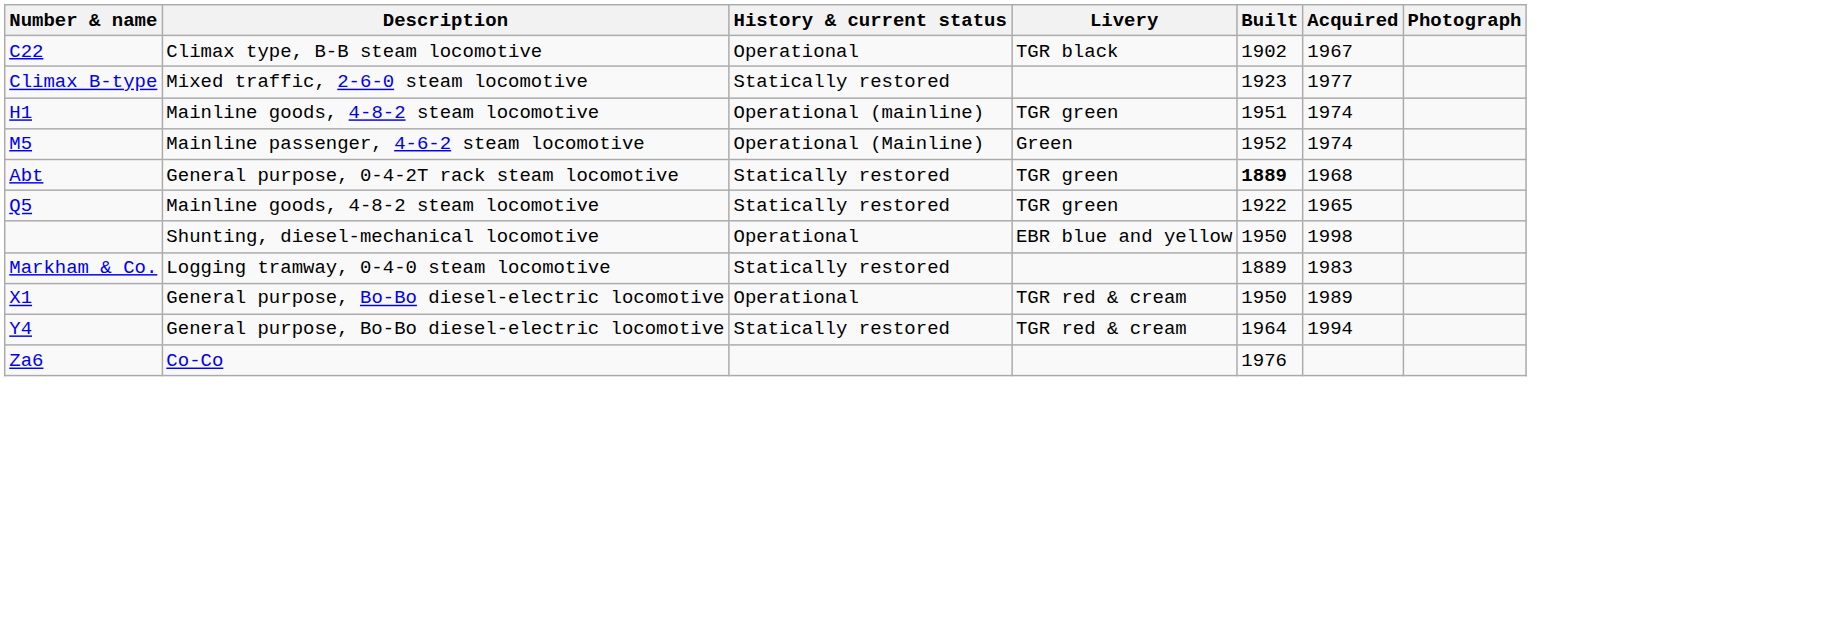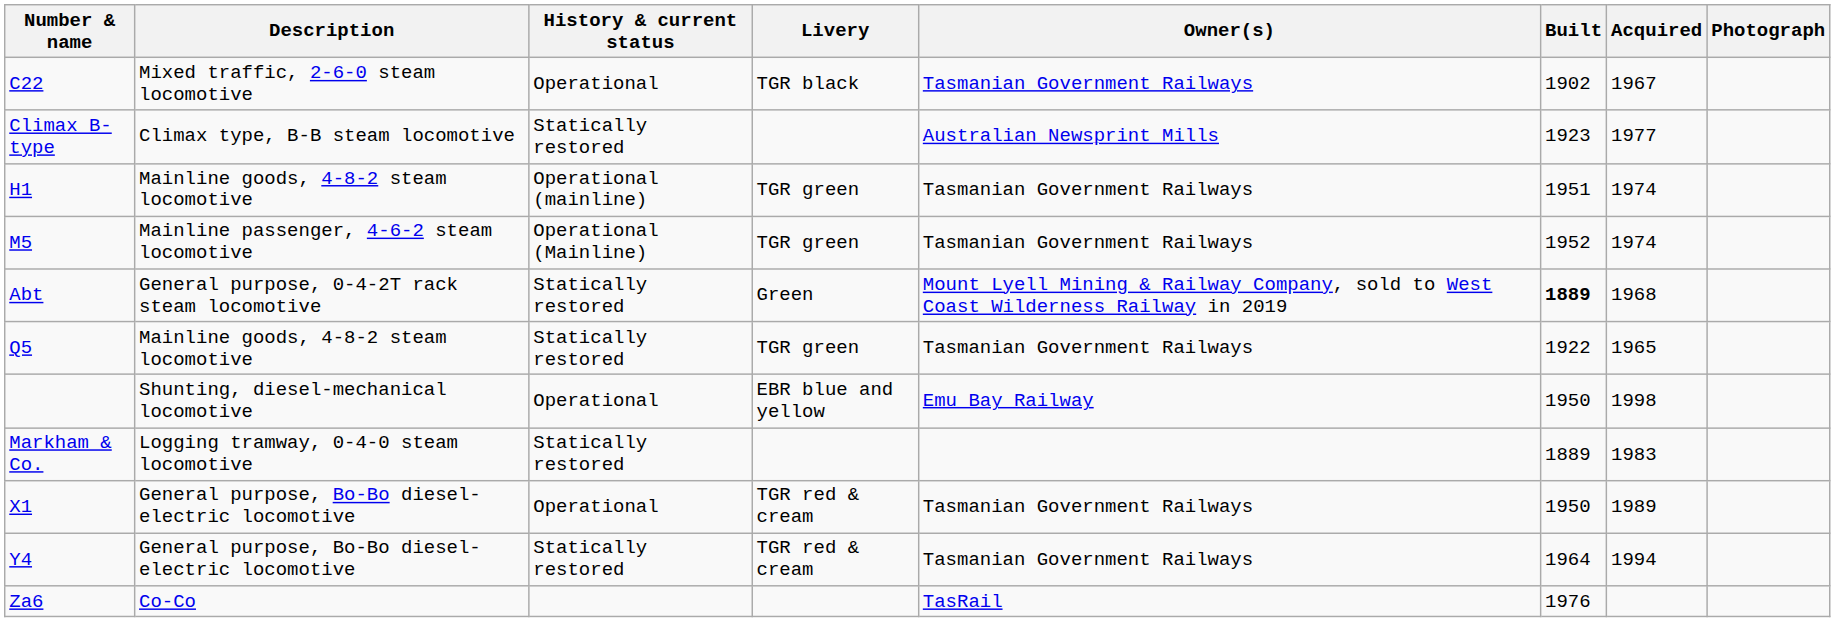+ column: Owner(s) | Tasmanian Government Railways | Australian Newsprint Mills | Tasmanian Government Railways | Tasmanian Government Railways | Mount Lyell Mining & Railway Company, sold to West Coast Wilderness Railway in 2019 | Tasmanian Government Railways | Emu Bay Railway | Tasmanian Government Railways | Tasmanian Government Railways | TasRail
C22 | Description: Climax type, B-B steam locomotive -> Mixed traffic, 2-6-0 steam locomotive
Climax B-type | Description: Mixed traffic, 2-6-0 steam locomotive -> Climax type, B-B steam locomotive
M5 | Livery: Green -> TGR green
Abt | Livery: TGR green -> Green
